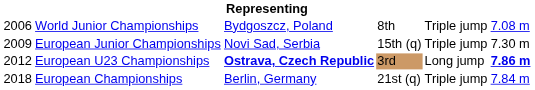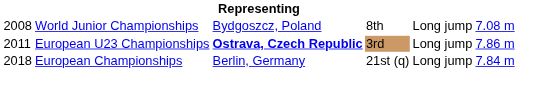World Junior Championships | column 1: 2006 -> 2008
World Junior Championships | column 5: Triple jump -> Long jump
- row: 2009 | European Junior Championships | Novi Sad, Serbia | 15th (q) | Triple jump | 7.30 m
European U23 Championships | column 1: 2012 -> 2011
European U23 Championships | column 6: bold -> normal
European Championships | column 5: Triple jump -> Long jump
